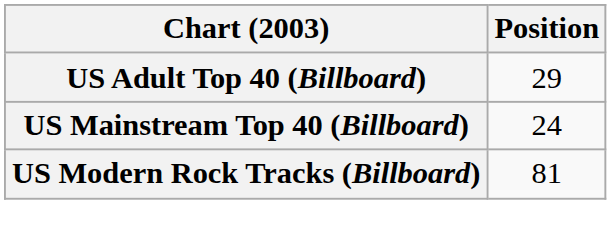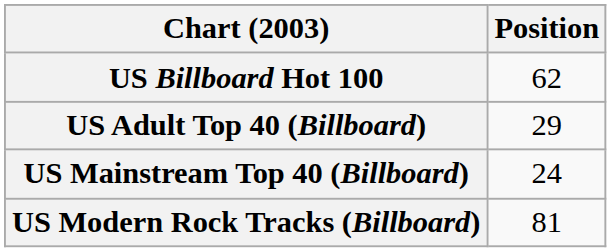+ row: US Billboard Hot 100 | 62
